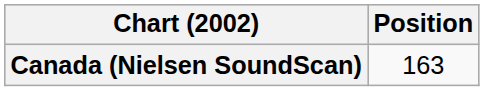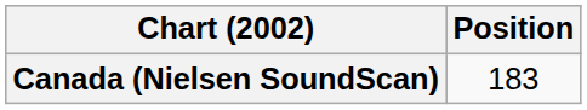Canada (Nielsen SoundScan) | Position: 163 -> 183
